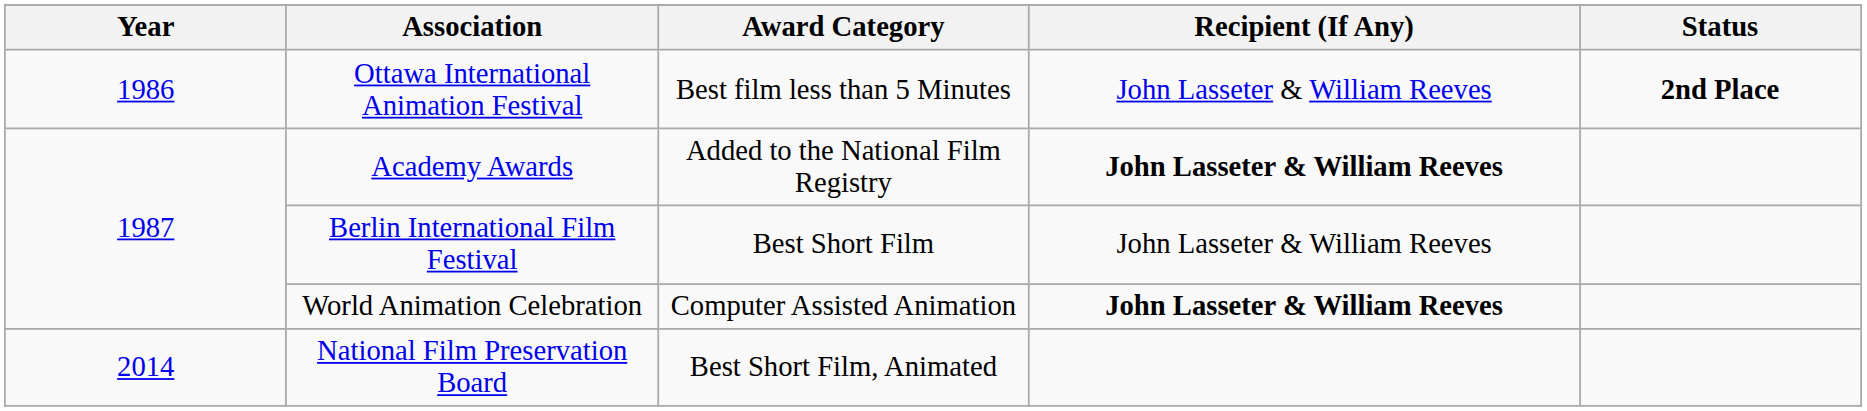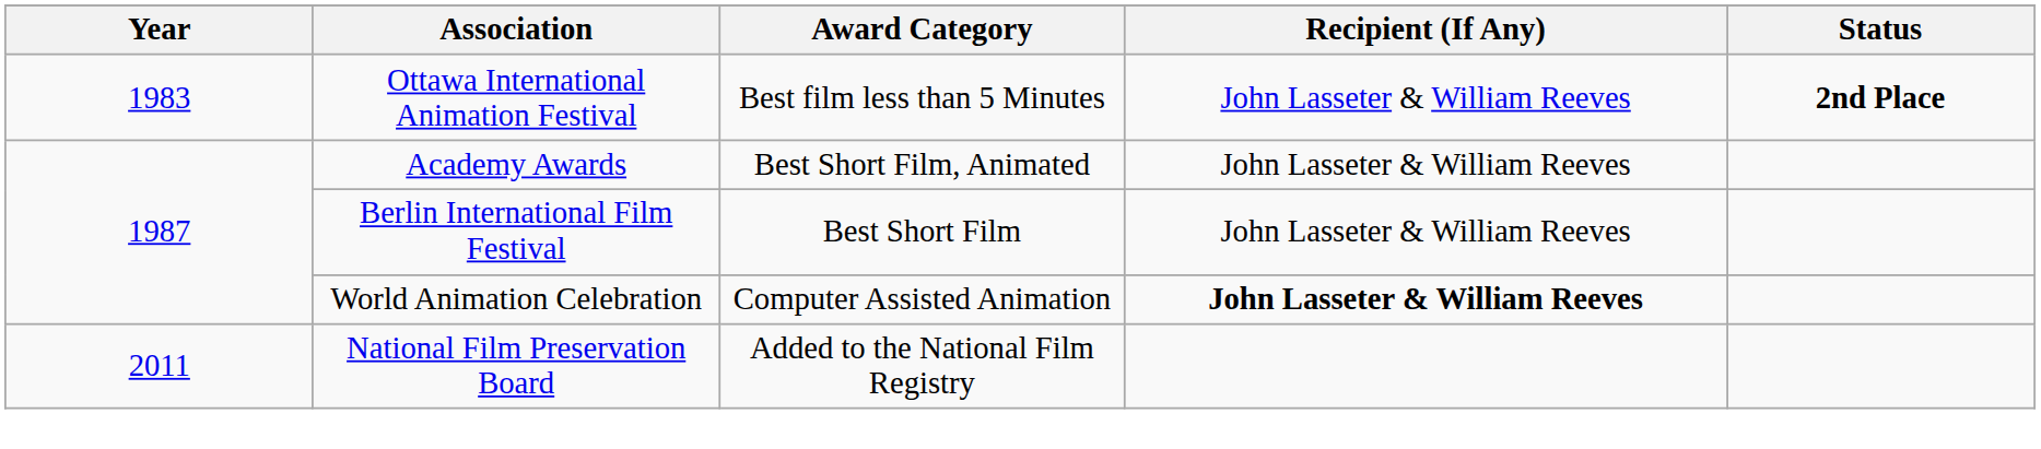Ottawa International Animation Festival | Year: 1986 -> 1983
Academy Awards | Award Category: Added to the National Film Registry -> Best Short Film, Animated
Academy Awards | Recipient (If Any): bold -> normal
National Film Preservation Board | Year: 2014 -> 2011
National Film Preservation Board | Award Category: Best Short Film, Animated -> Added to the National Film Registry
